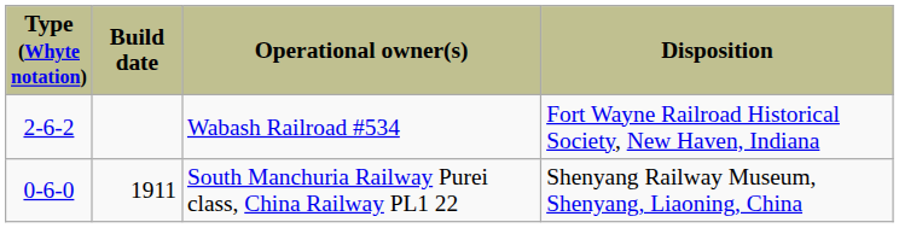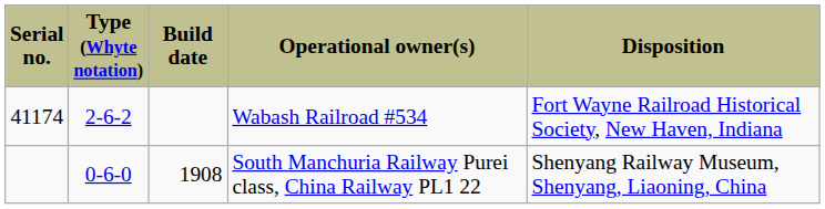+ column: Serial no. | 41174
South Manchuria Railway Purei class, China Railway PL1 22 | Build date: 1911 -> 1908
